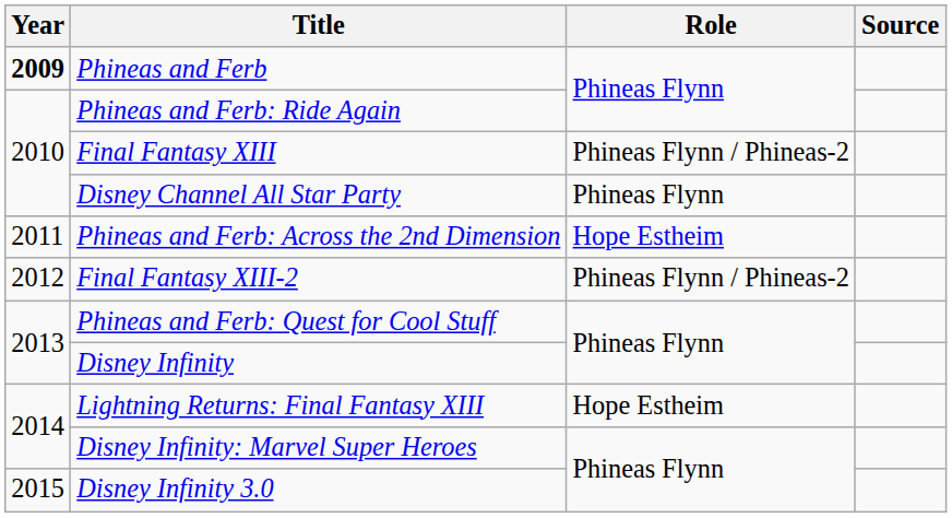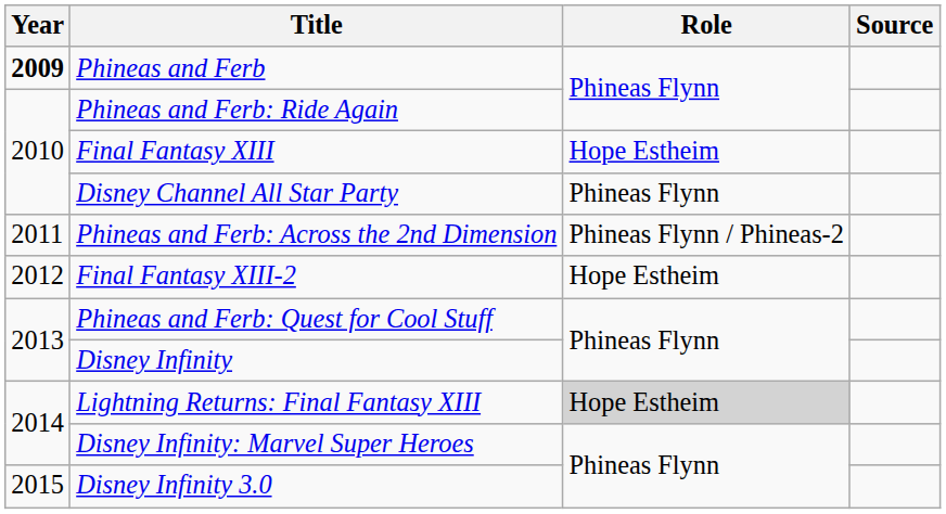Final Fantasy XIII | Role: Phineas Flynn / Phineas-2 -> Hope Estheim
Phineas and Ferb: Across the 2nd Dimension | Role: Hope Estheim -> Phineas Flynn / Phineas-2
Final Fantasy XIII-2 | Role: Phineas Flynn / Phineas-2 -> Hope Estheim
Lightning Returns: Final Fantasy XIII | Role: no background -> lightgrey background
